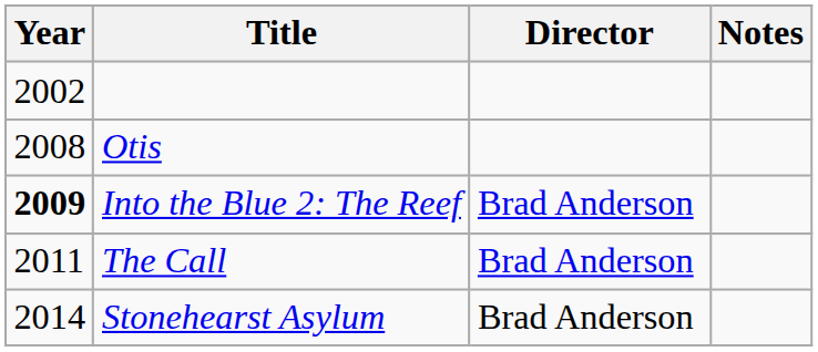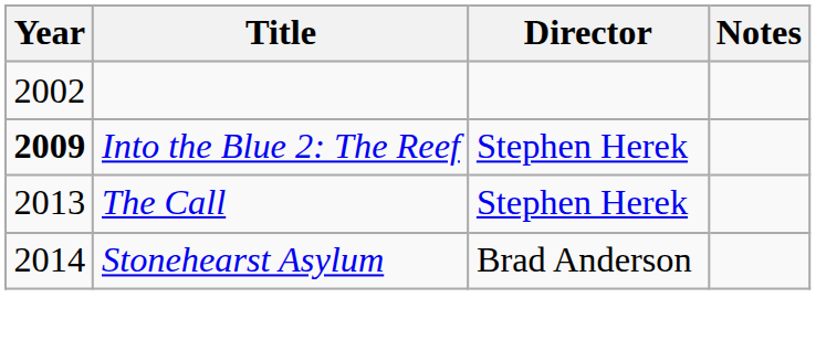- row: 2008 | Otis
Into the Blue 2: The Reef | Director: Brad Anderson -> Stephen Herek
The Call | Year: 2011 -> 2013
The Call | Director: Brad Anderson -> Stephen Herek
